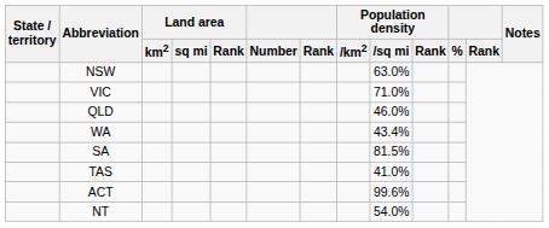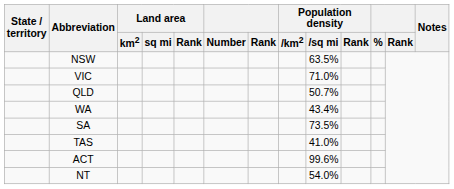NSW | Population density / sq mi: 63.0% -> 63.5%
QLD | Population density / sq mi: 46.0% -> 50.7%
SA | Population density / sq mi: 81.5% -> 73.5%
